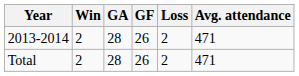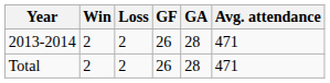columns swapped: Loss <-> GA
